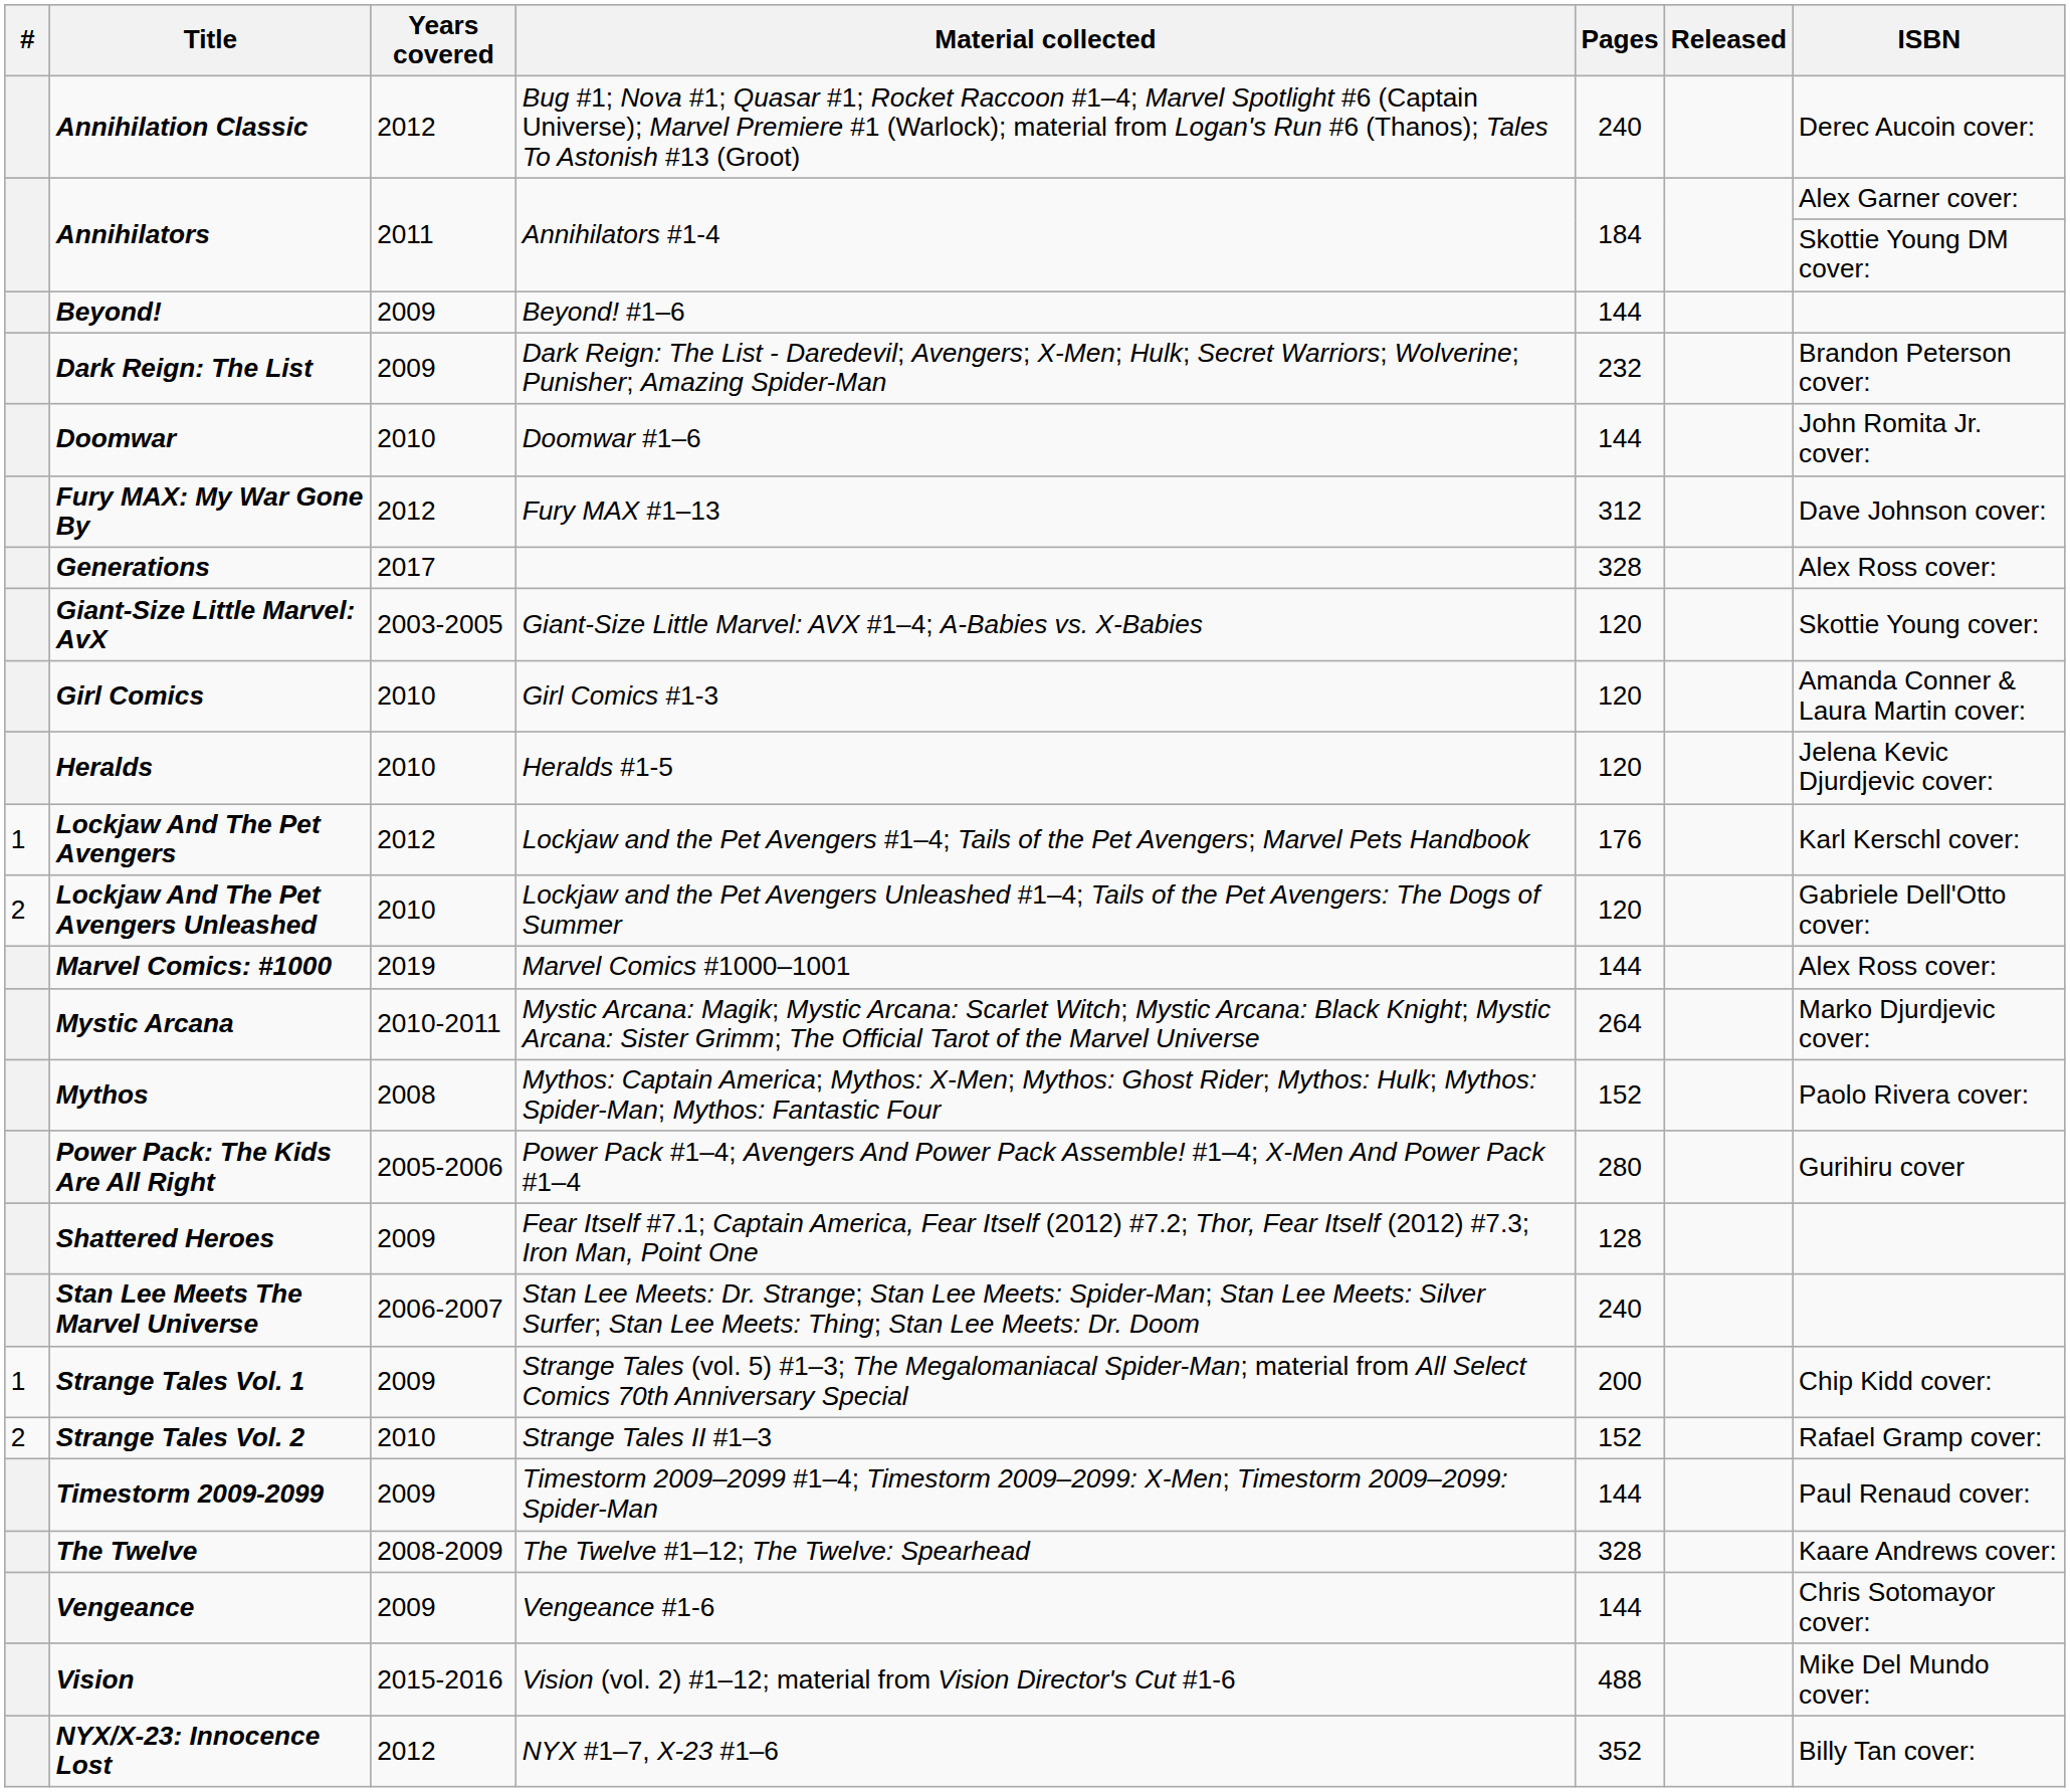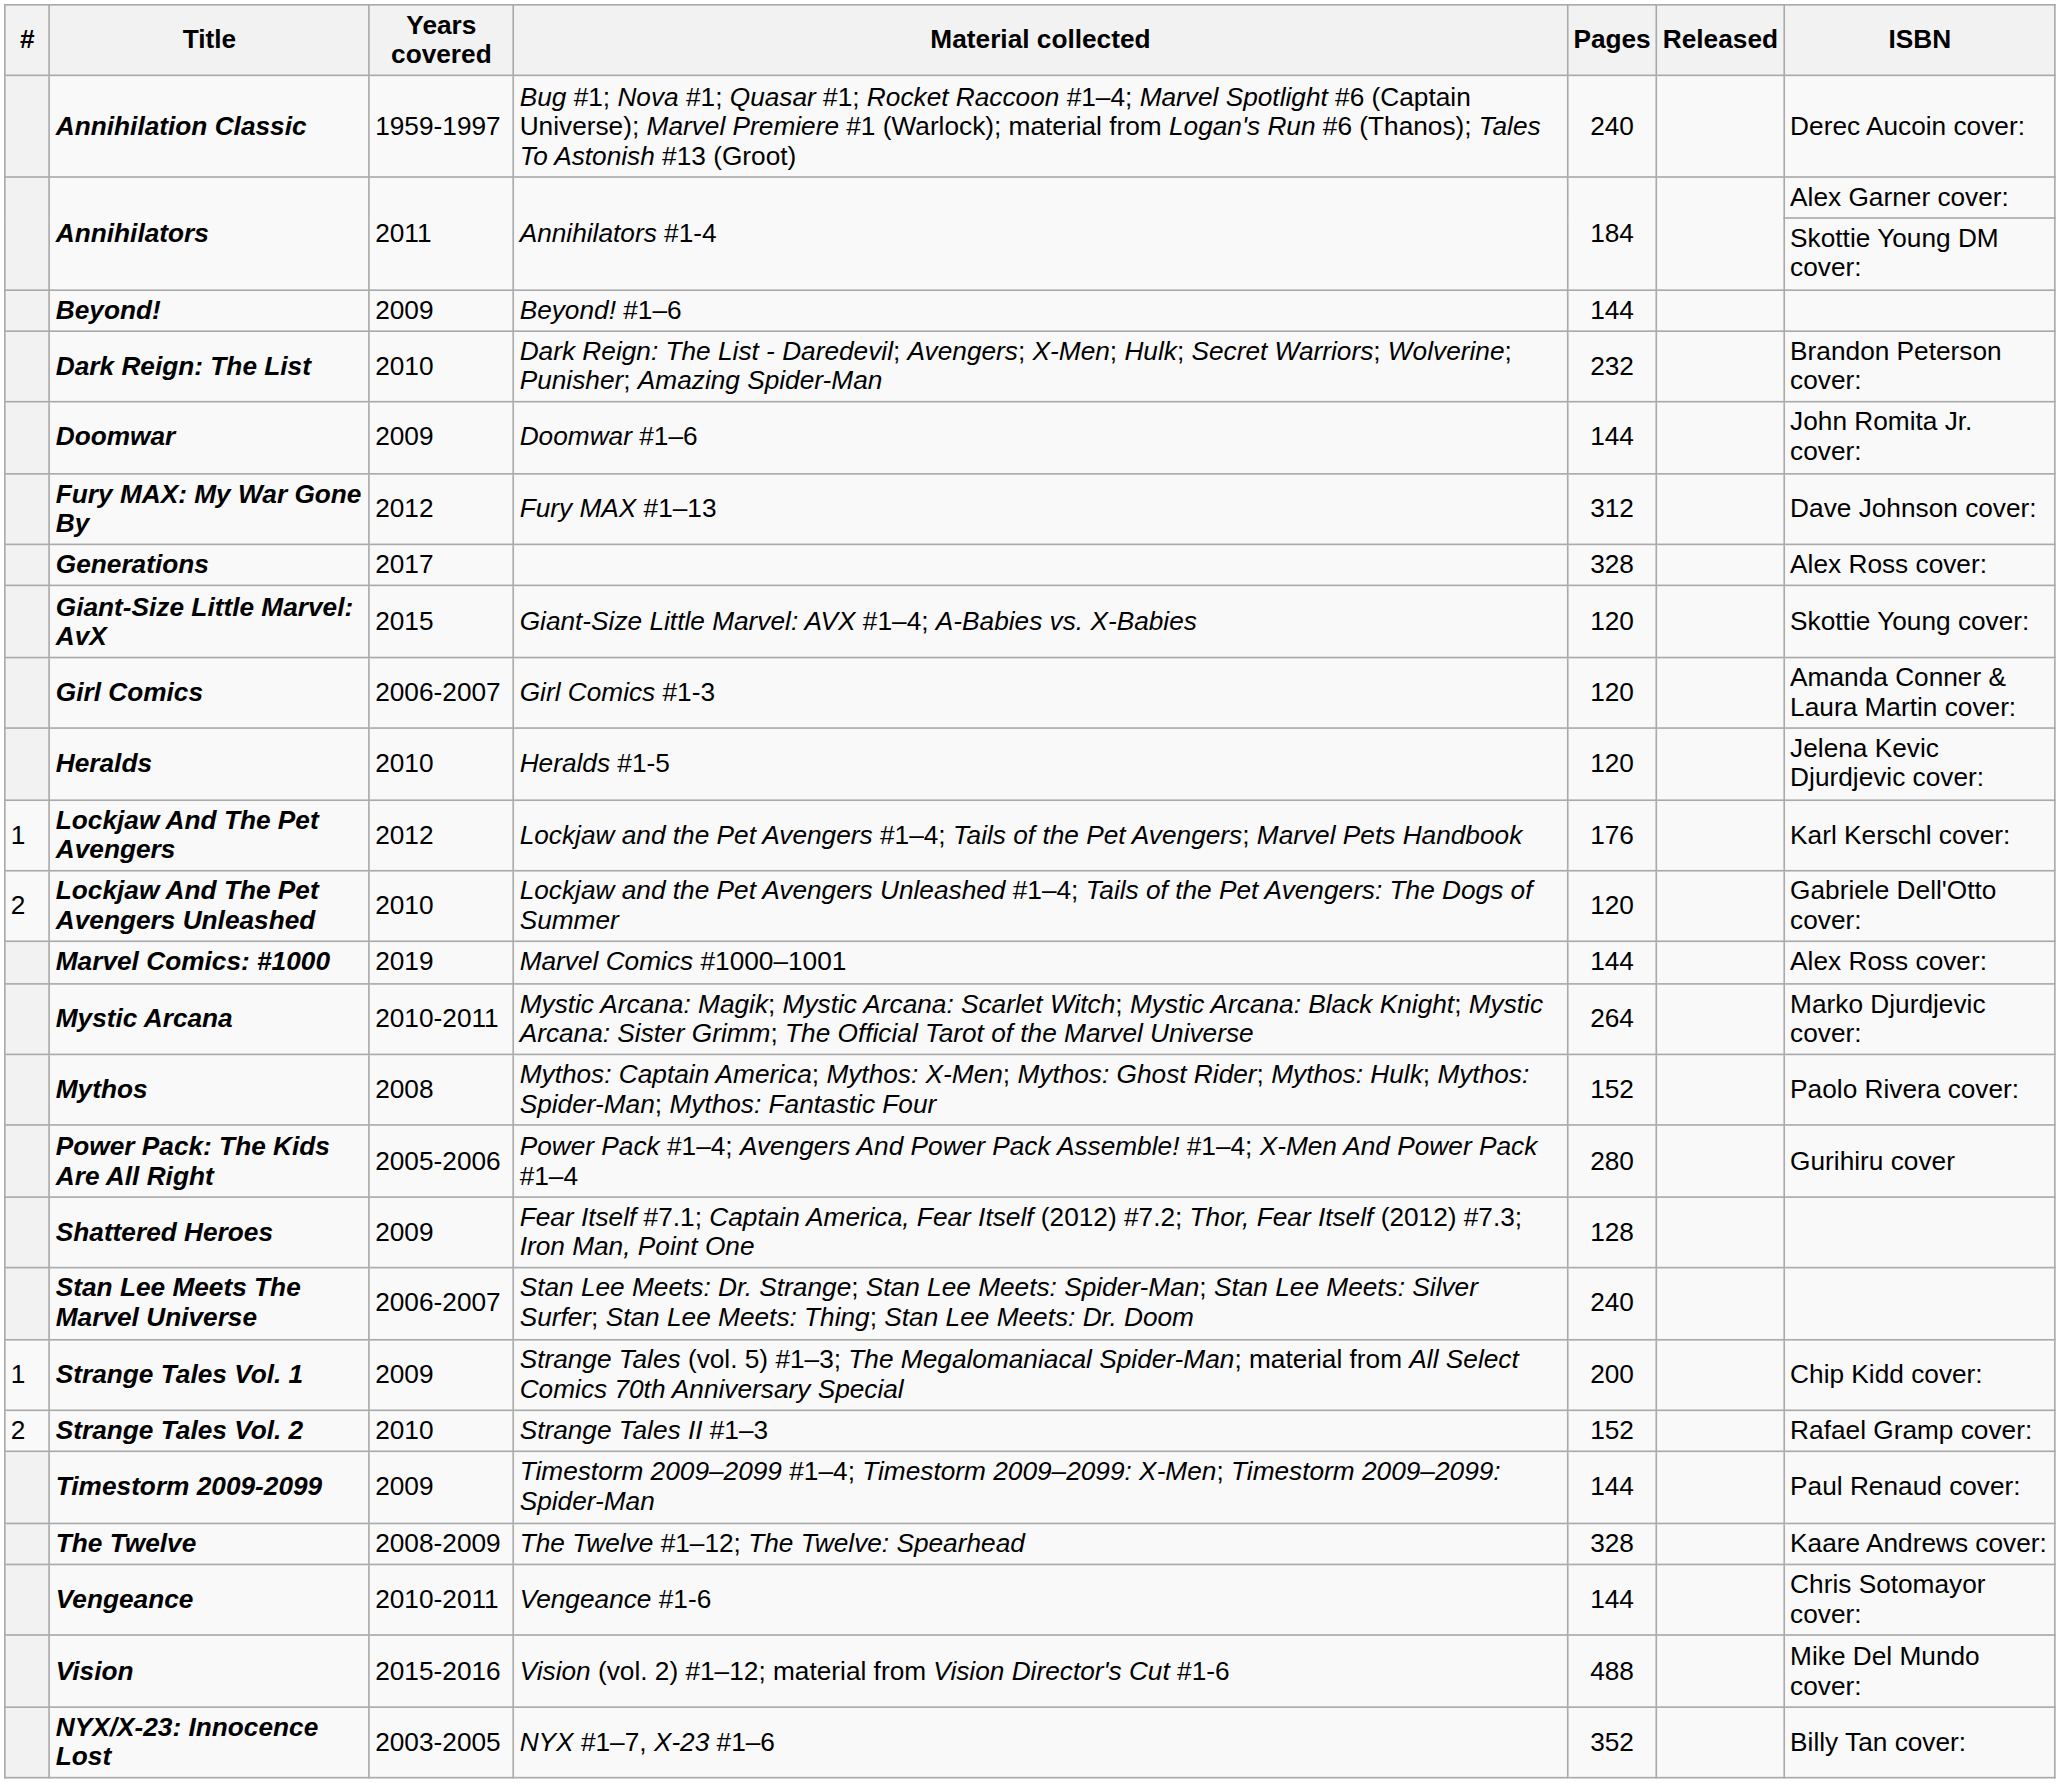Annihilation Classic | Years covered: 2012 -> 1959-1997
Dark Reign: The List | Years covered: 2009 -> 2010
Doomwar | Years covered: 2010 -> 2009
Giant-Size Little Marvel: AvX | Years covered: 2003-2005 -> 2015
Girl Comics | Years covered: 2010 -> 2006-2007
Vengeance | Years covered: 2009 -> 2010-2011
NYX/X-23: Innocence Lost | Years covered: 2012 -> 2003-2005
